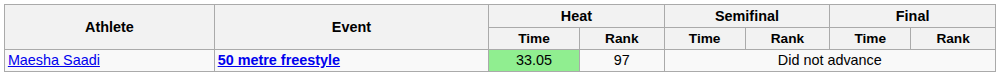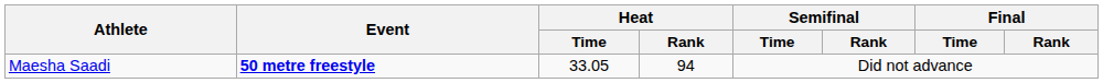Maesha Saadi | Heat / Time: lightgreen background -> no background
Maesha Saadi | Heat / Rank: 97 -> 94
